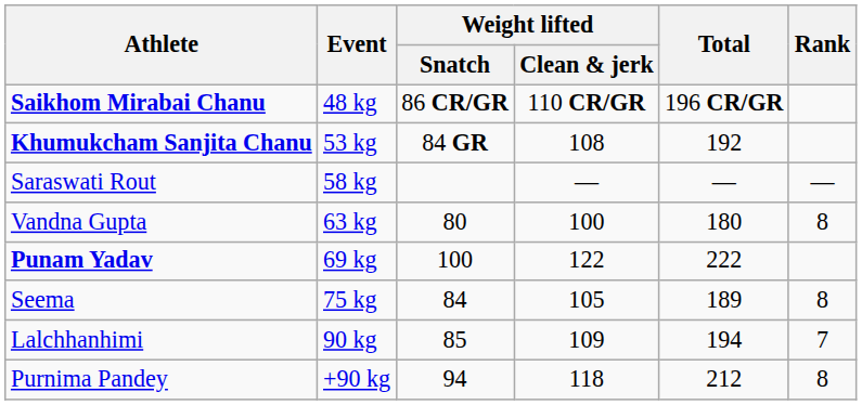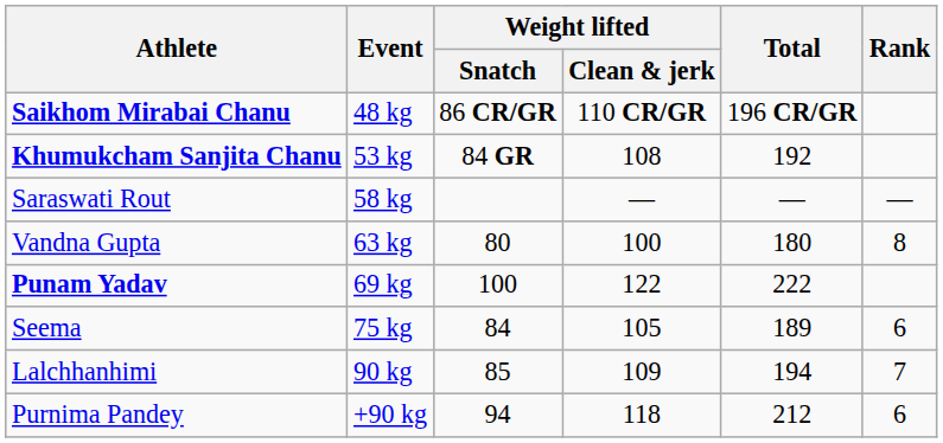Seema | Rank: 8 -> 6
Purnima Pandey | Rank: 8 -> 6
